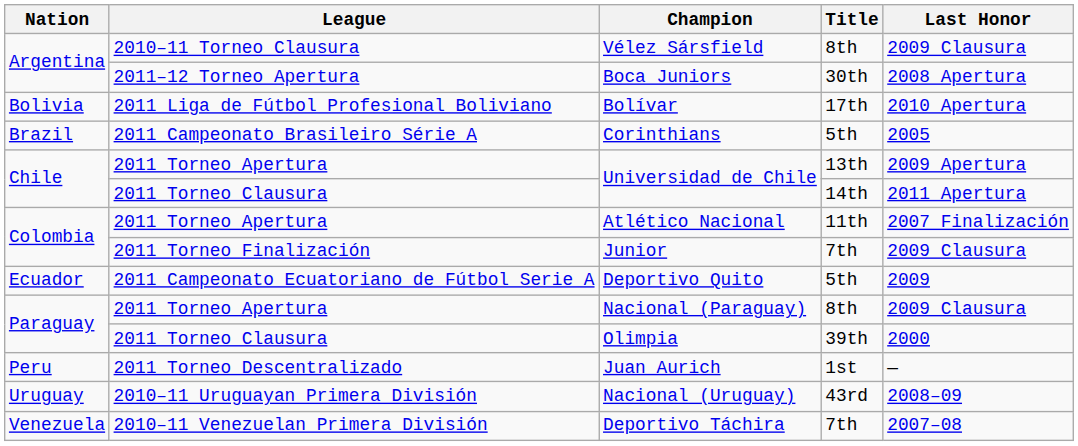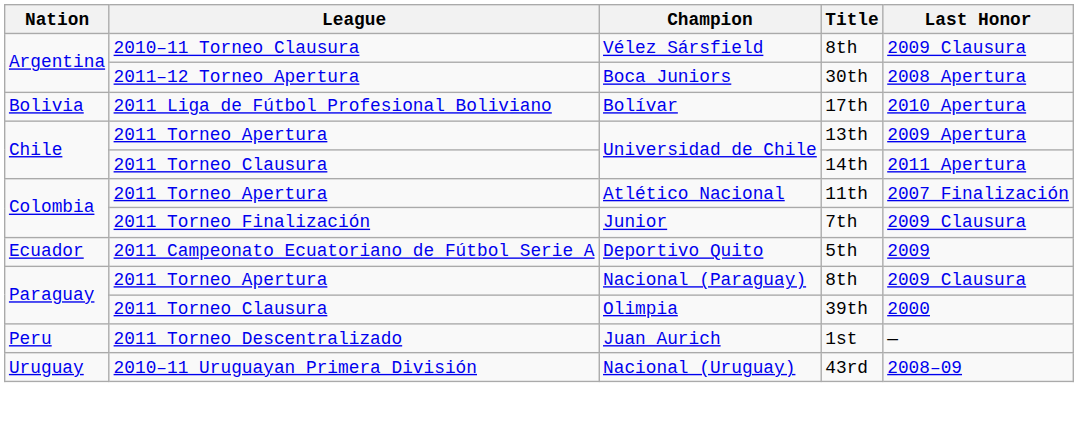- row: Brazil | 2011 Campeonato Brasileiro Série A | Corinthians | 5th | 2005
- row: Venezuela | 2010–11 Venezuelan Primera División | Deportivo Táchira | 7th | 2007–08
